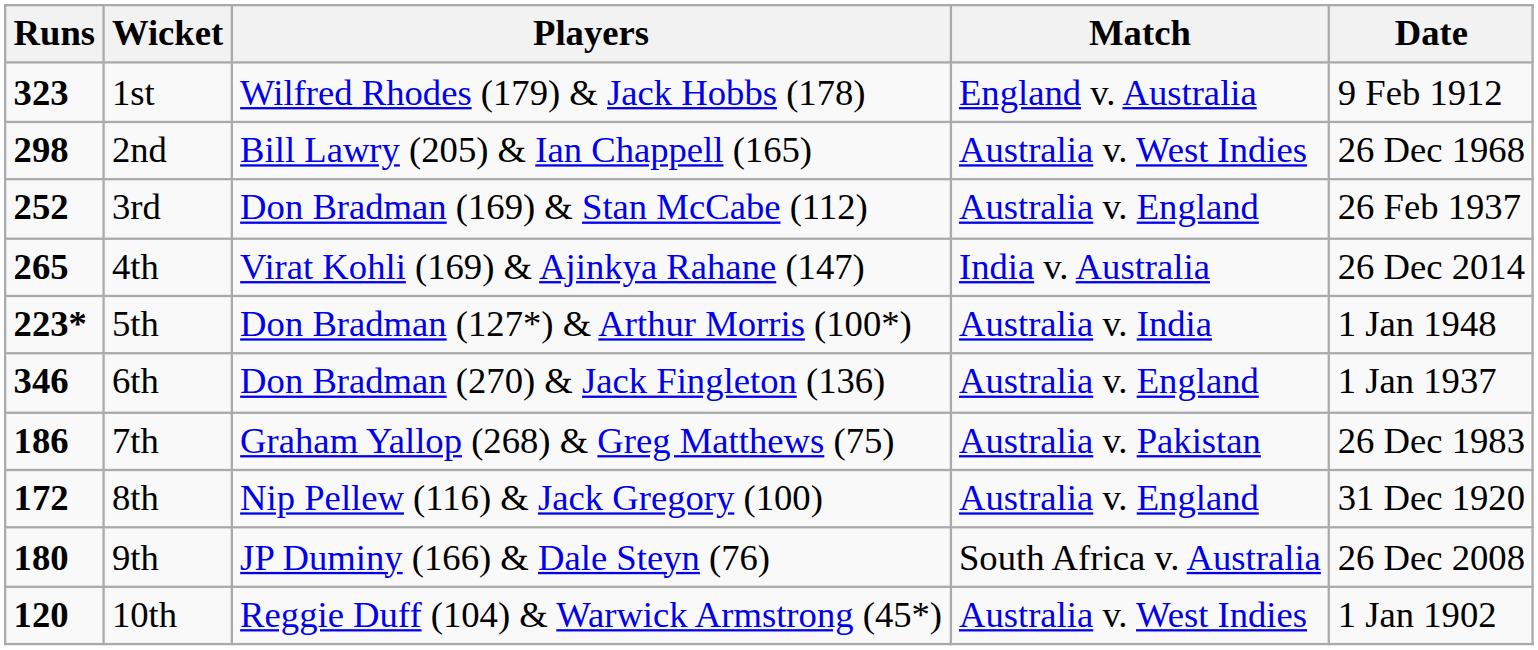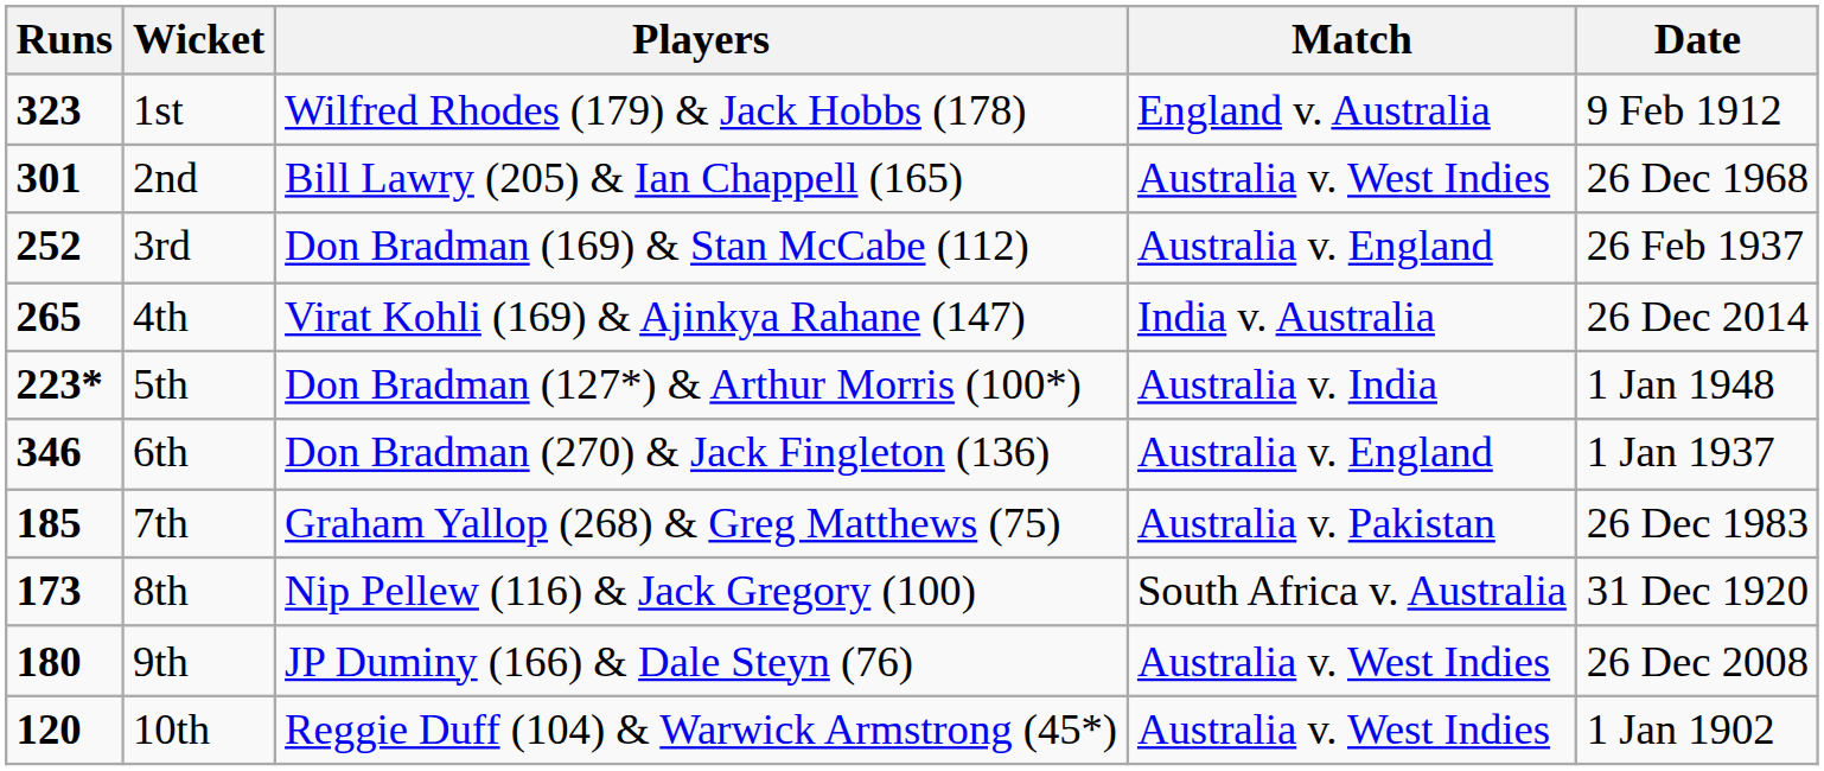2nd | Runs: 298 -> 301
7th | Runs: 186 -> 185
8th | Runs: 172 -> 173
8th | Match: Australia v. England -> South Africa v. Australia
9th | Match: South Africa v. Australia -> Australia v. West Indies
